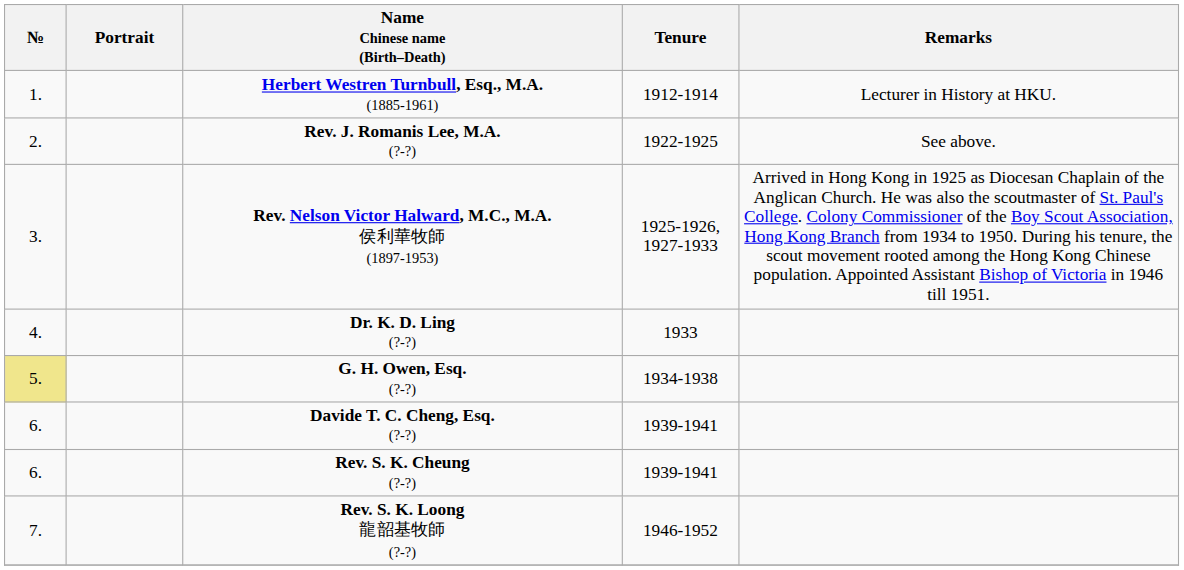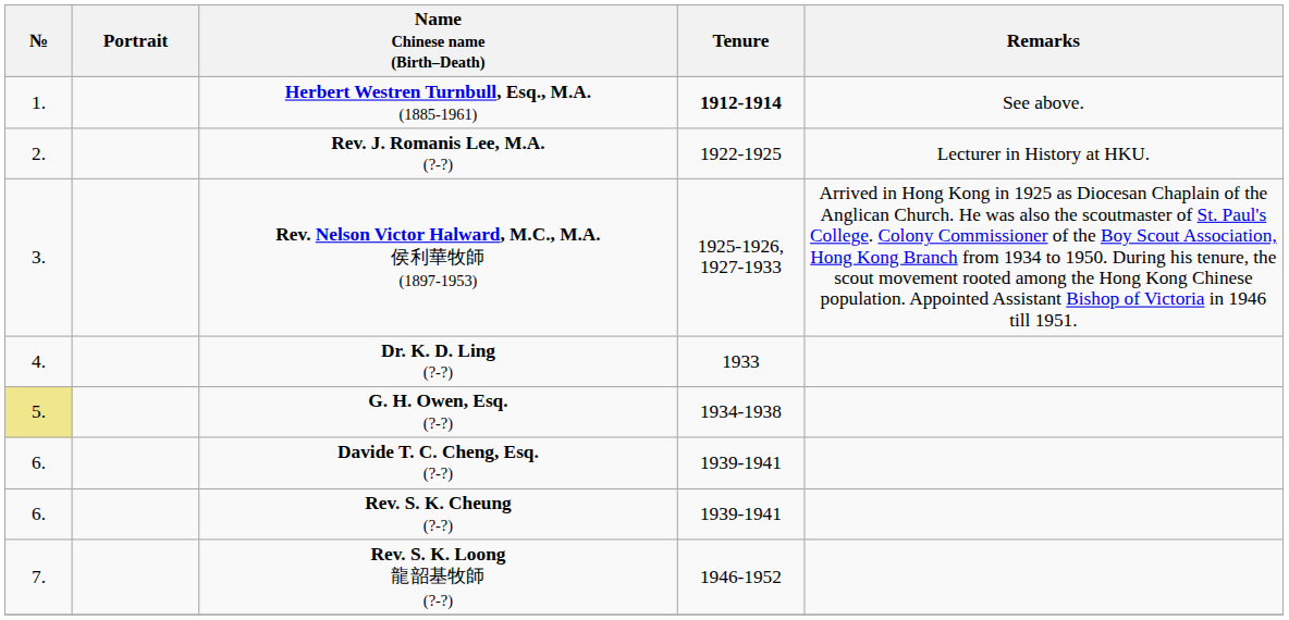Herbert Westren Turnbull, Esq., M.A. (1885-1961) | Tenure: normal -> bold
Herbert Westren Turnbull, Esq., M.A. (1885-1961) | Remarks: Lecturer in History at HKU. -> See above.
Rev. J. Romanis Lee, M.A. (?-?) | Remarks: See above. -> Lecturer in History at HKU.
